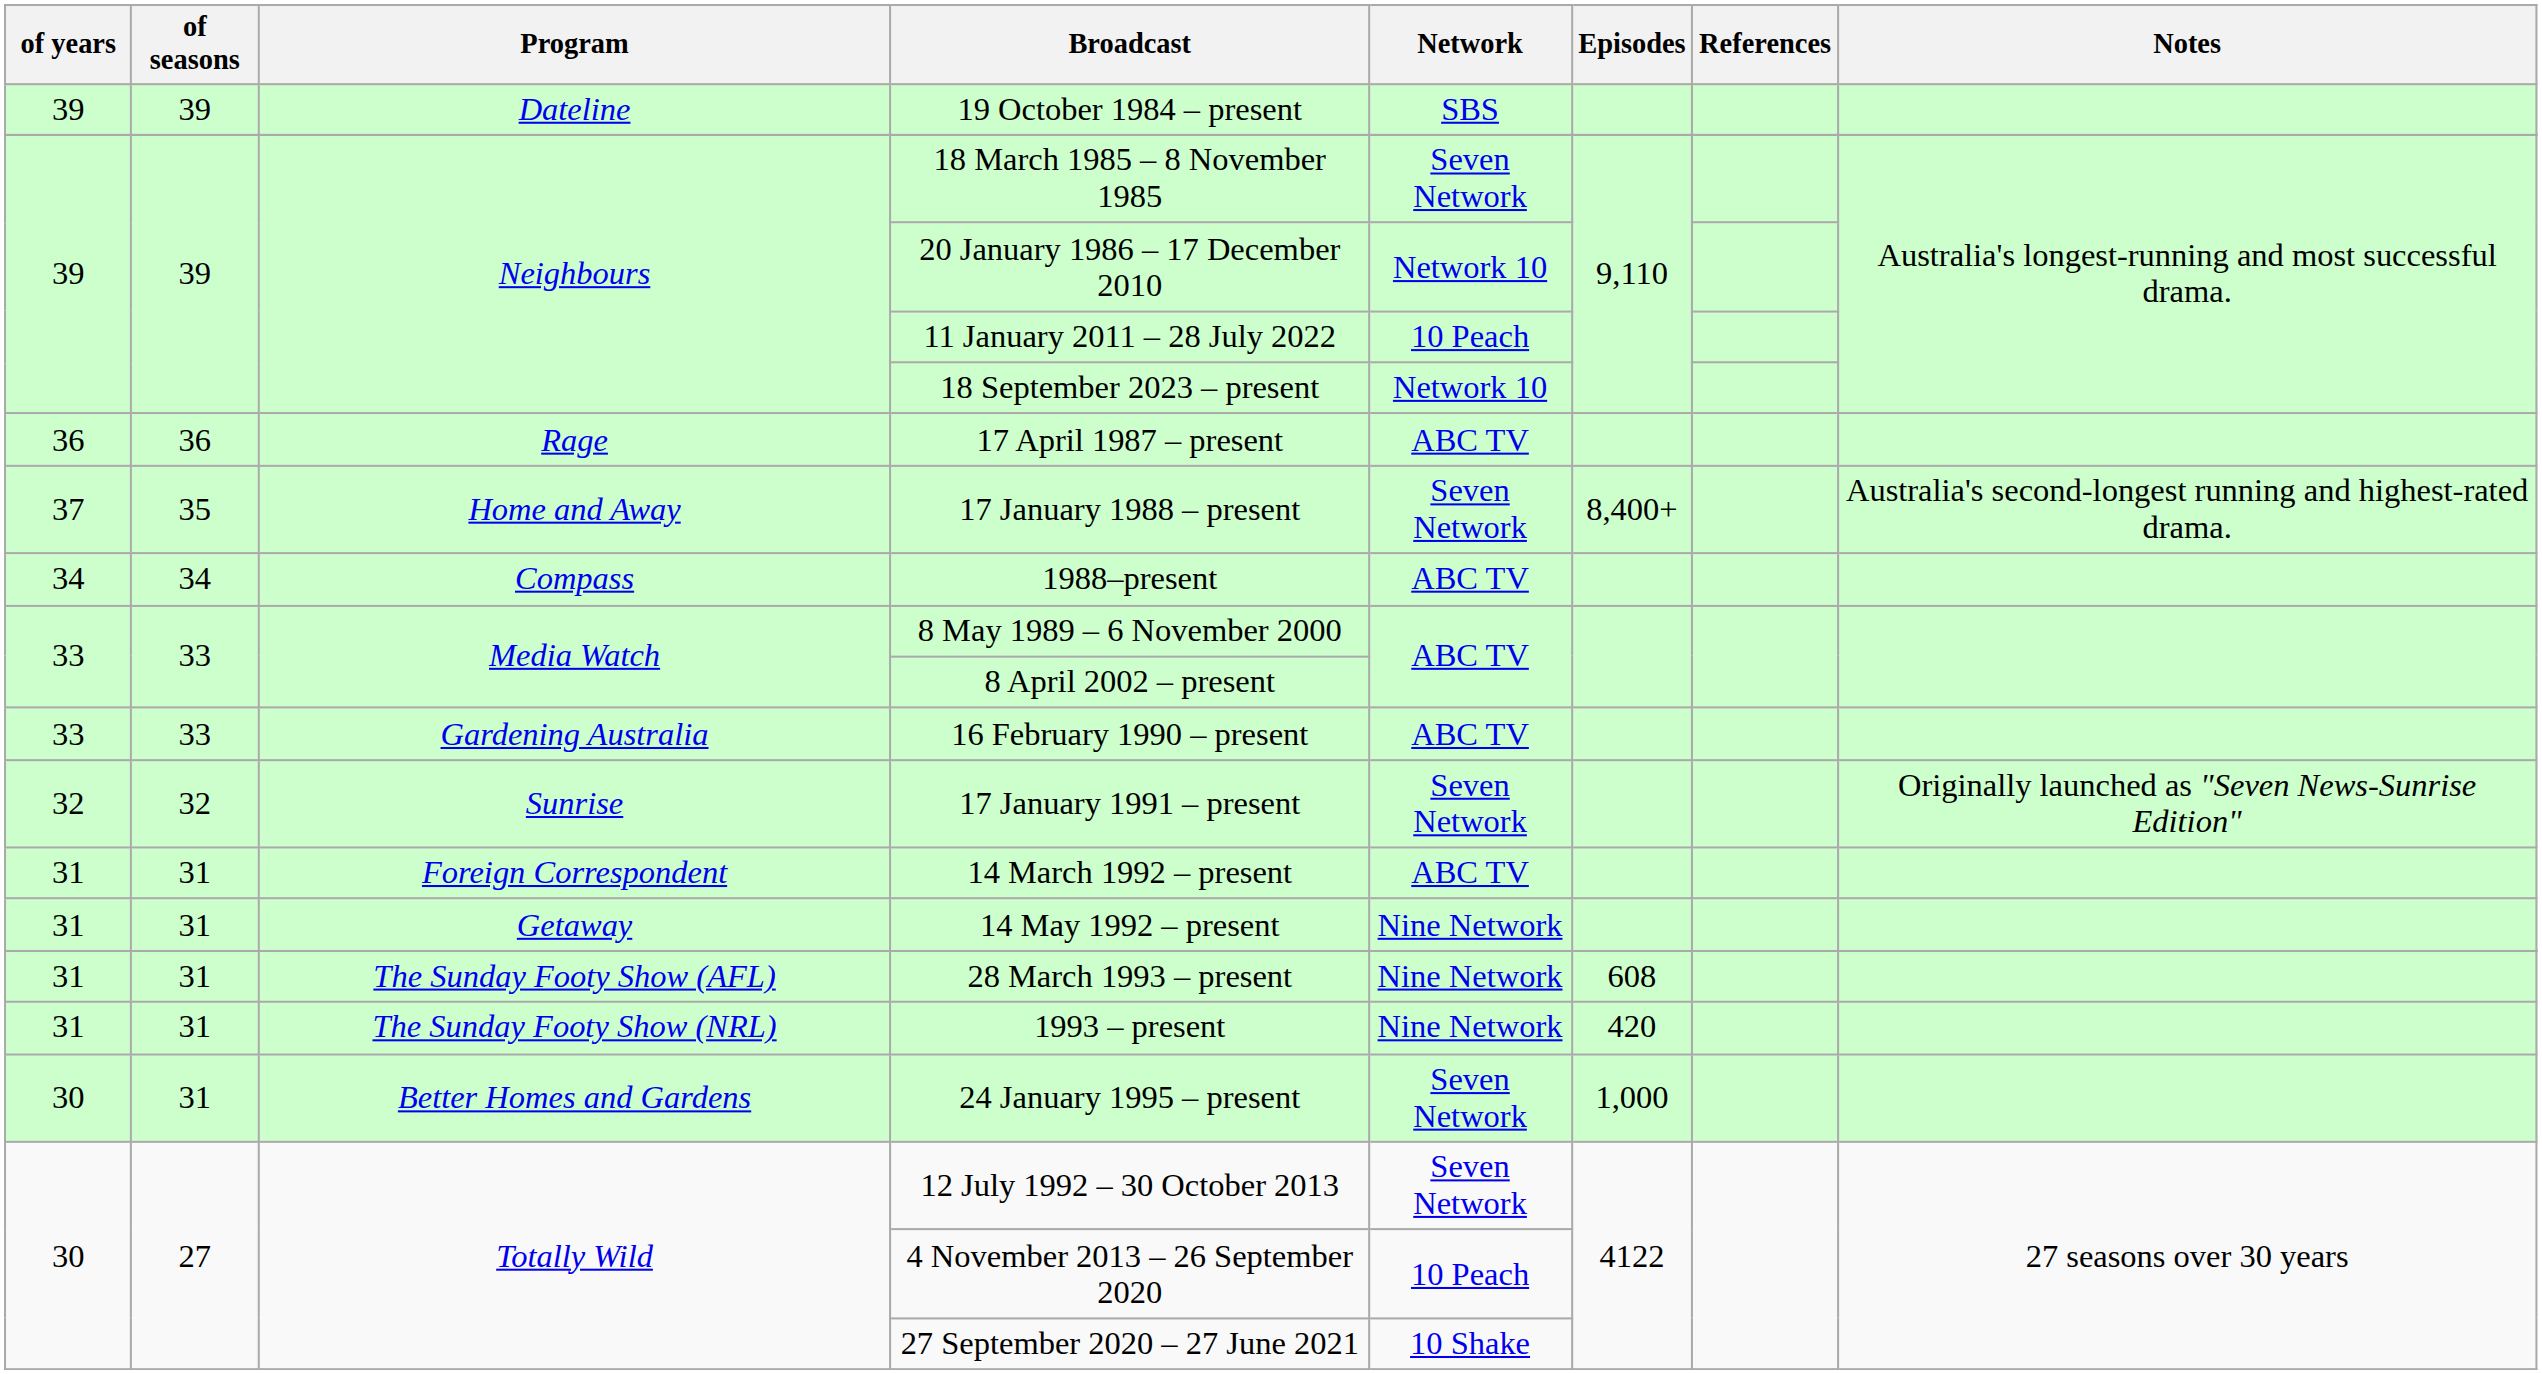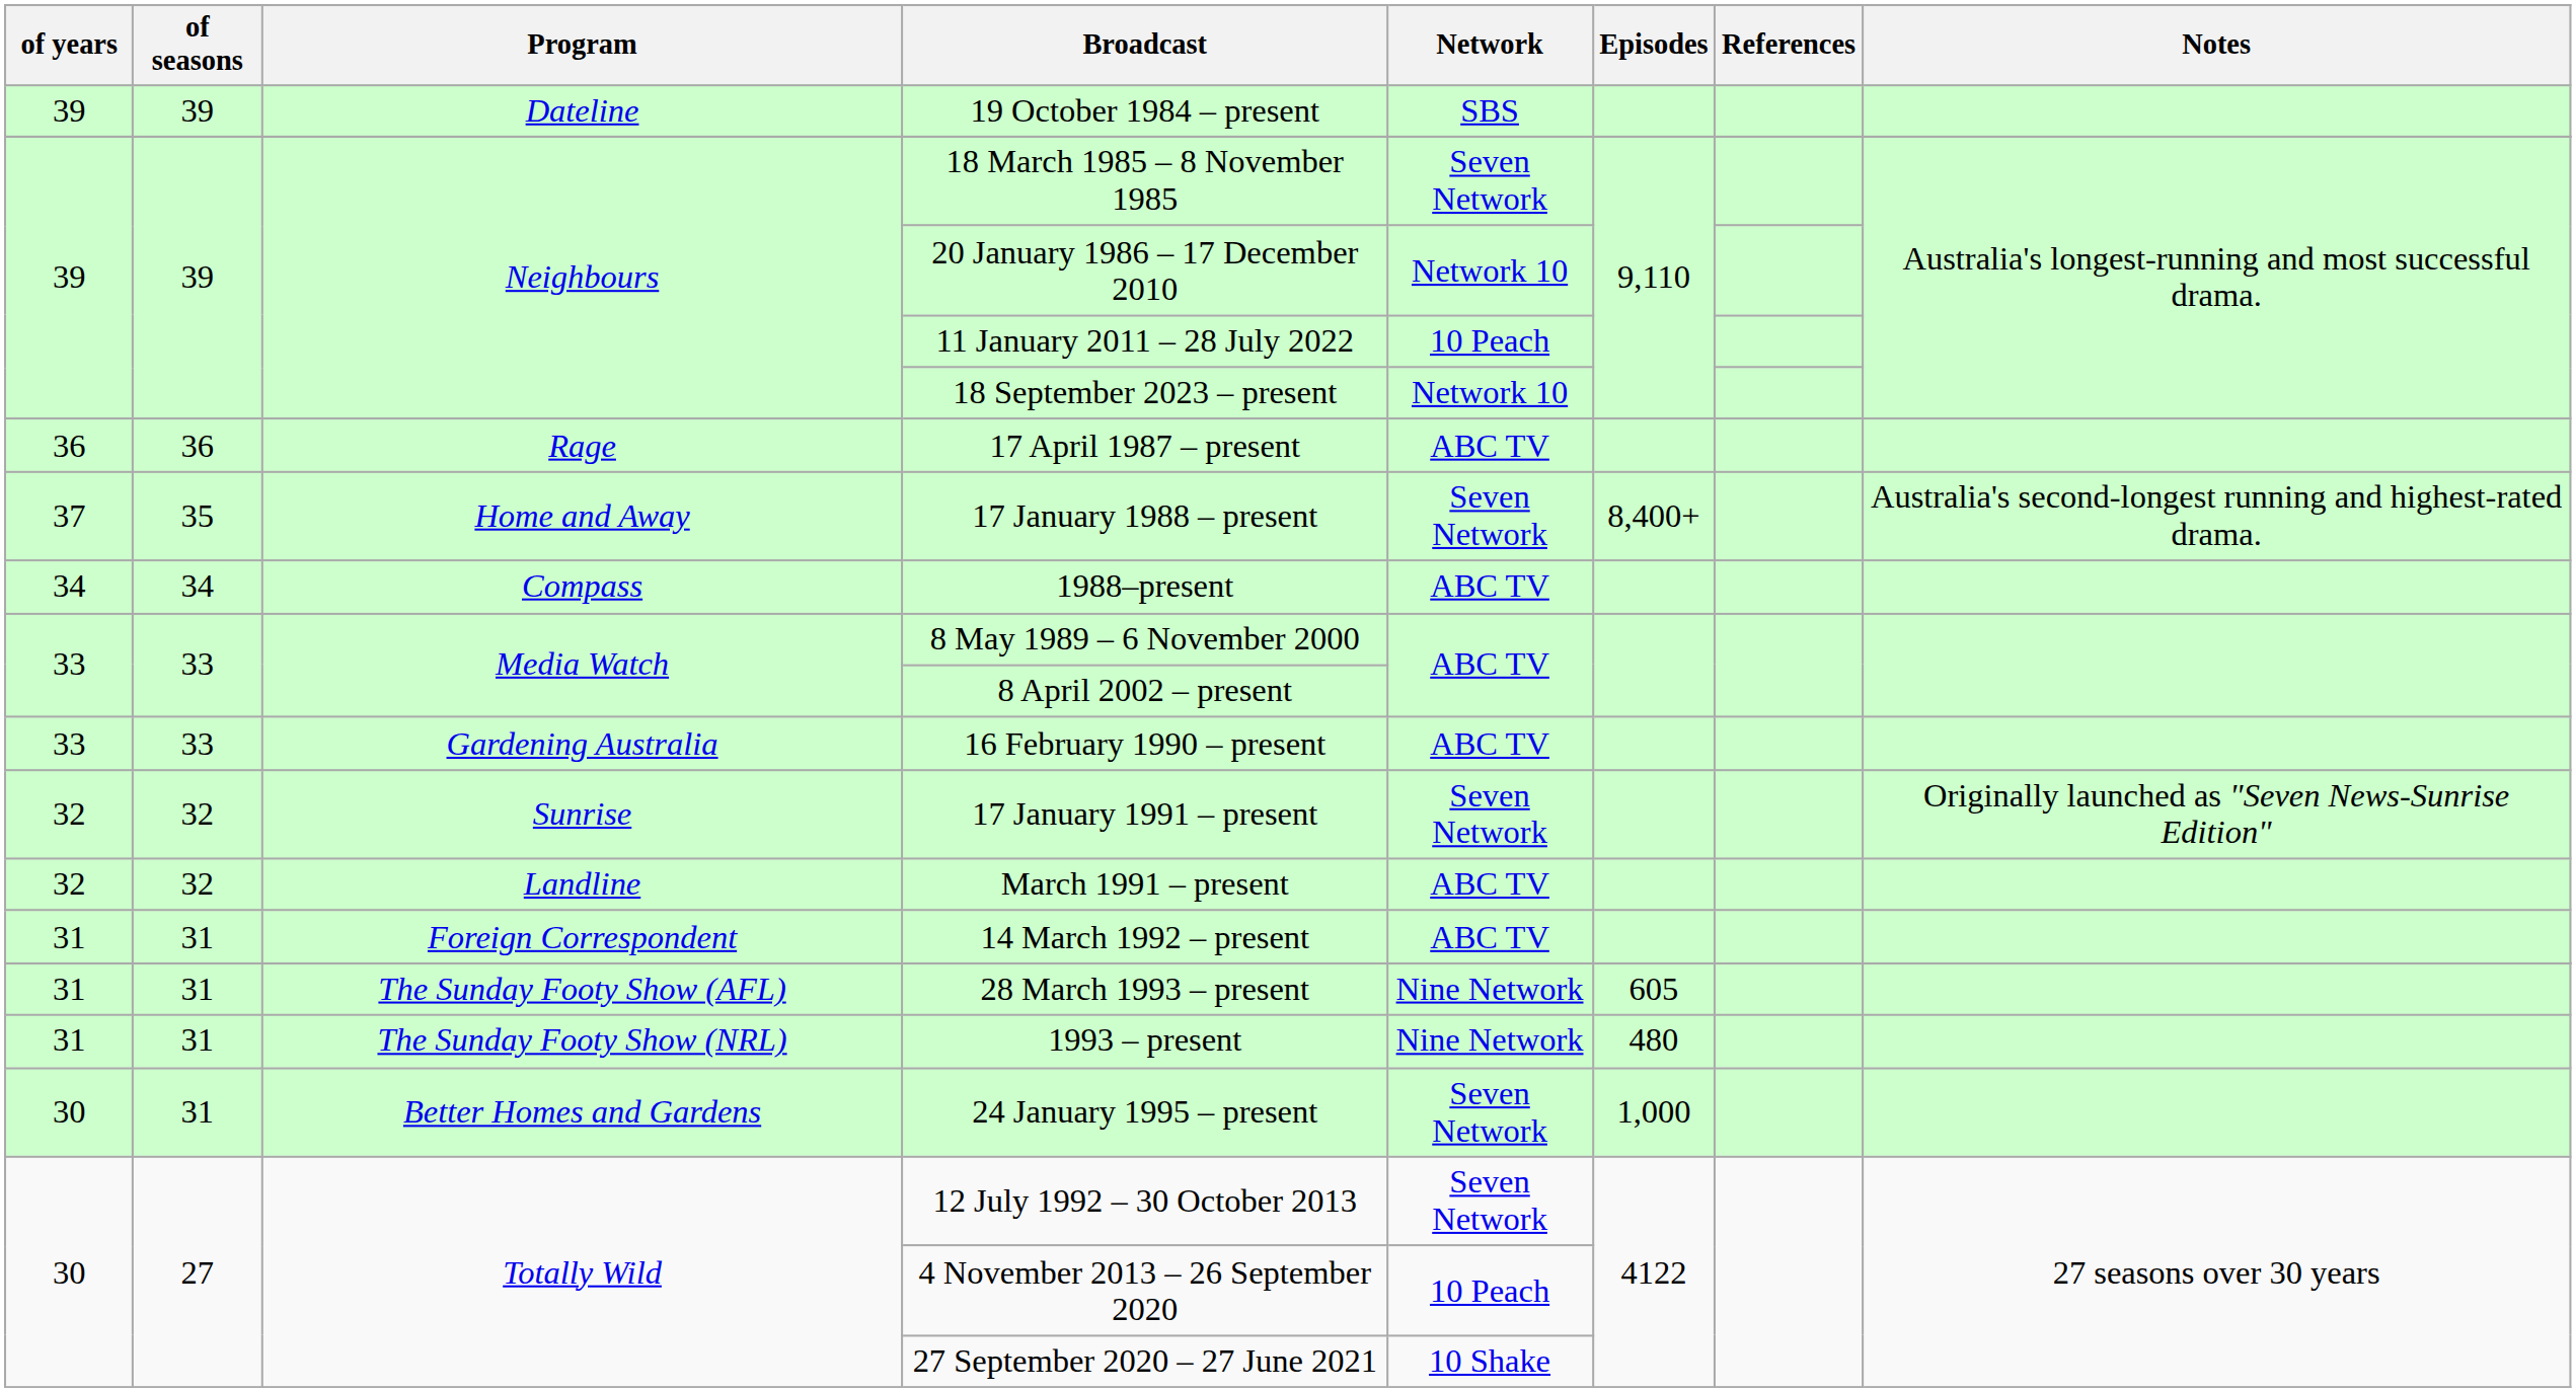+ row: 32 | 32 | Landline | March 1991 – present | ABC TV
- row: 31 | 31 | Getaway | 14 May 1992 – present | Nine Network
28 March 1993 – present | Episodes: 608 -> 605
1993 – present | Episodes: 420 -> 480
